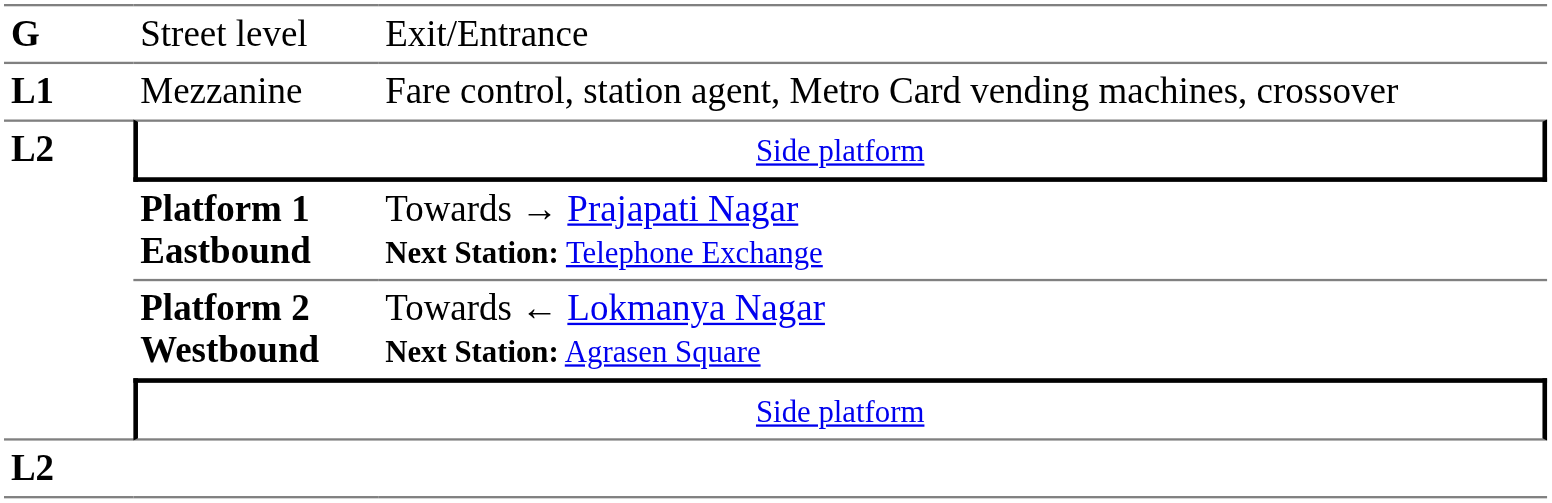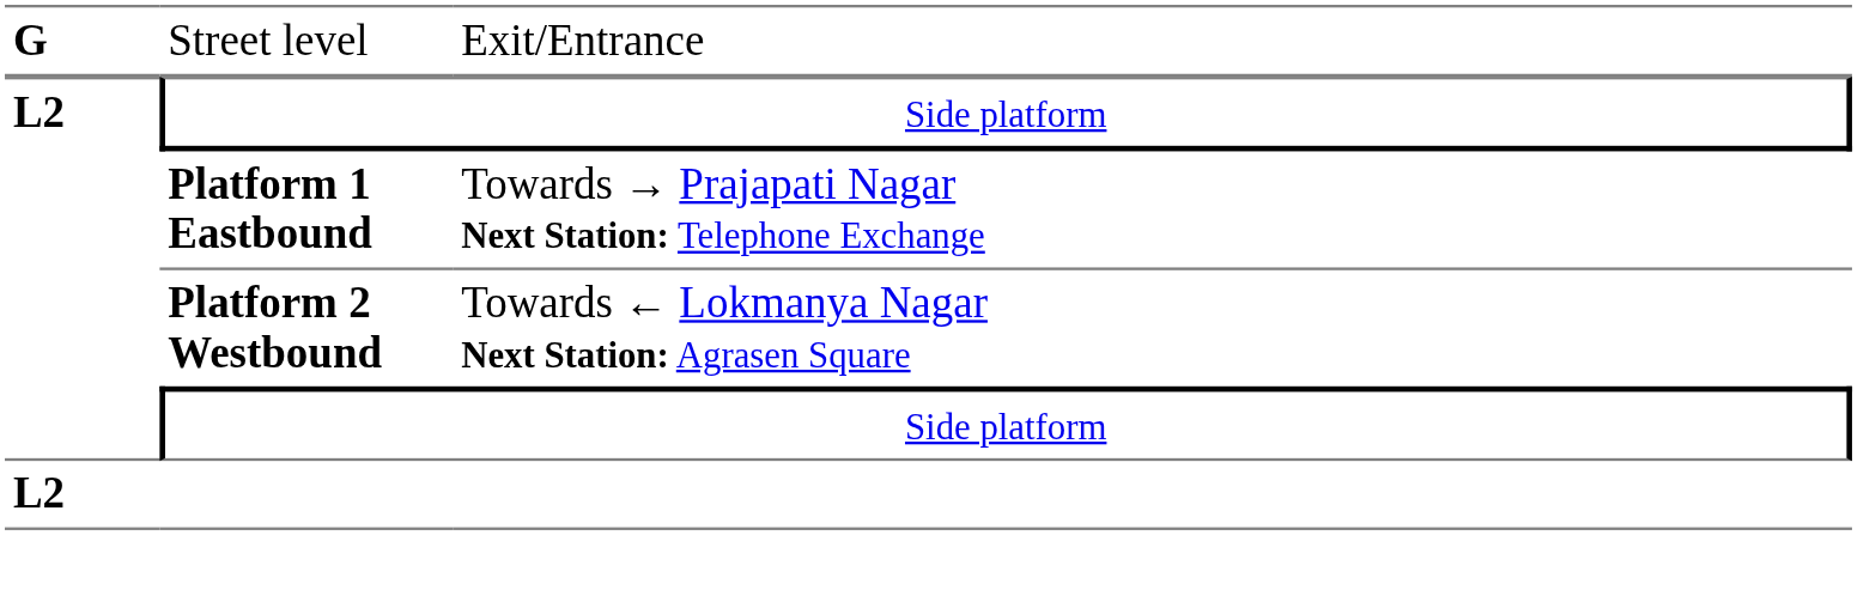- row: L1 | Mezzanine | Fare control, station agent, Metro Card vending machines, crossover
